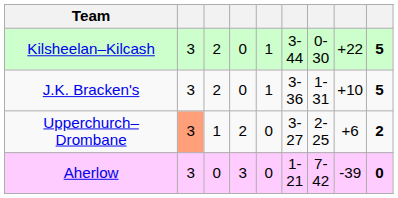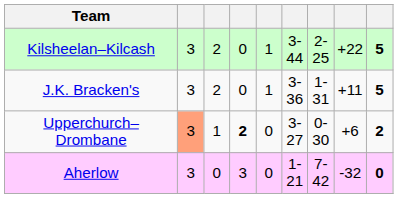Kilsheelan–Kilcash | column 7: 0-30 -> 2-25
J.K. Bracken's | column 8: +10 -> +11
Upperchurch–Drombane | column 4: normal -> bold
Upperchurch–Drombane | column 7: 2-25 -> 0-30
Aherlow | column 8: -39 -> -32
